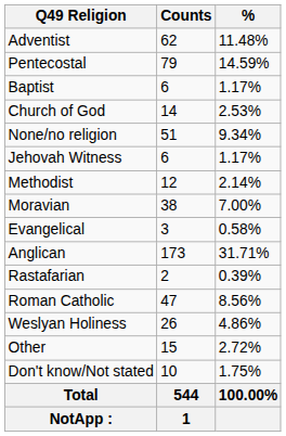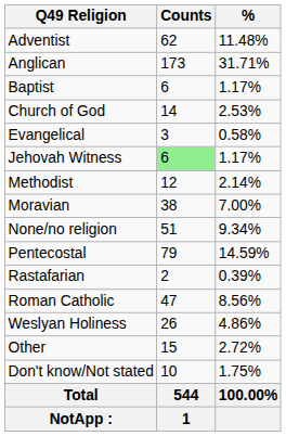rows swapped: Anglican <-> Pentecostal
rows swapped: Evangelical <-> None/no religion
Jehovah Witness | Counts: no background -> lightgreen background
